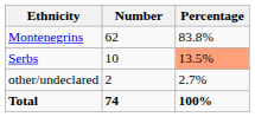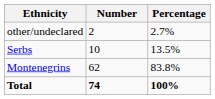rows swapped: Montenegrins <-> other/undeclared
Serbs | Percentage: lightsalmon background -> no background
